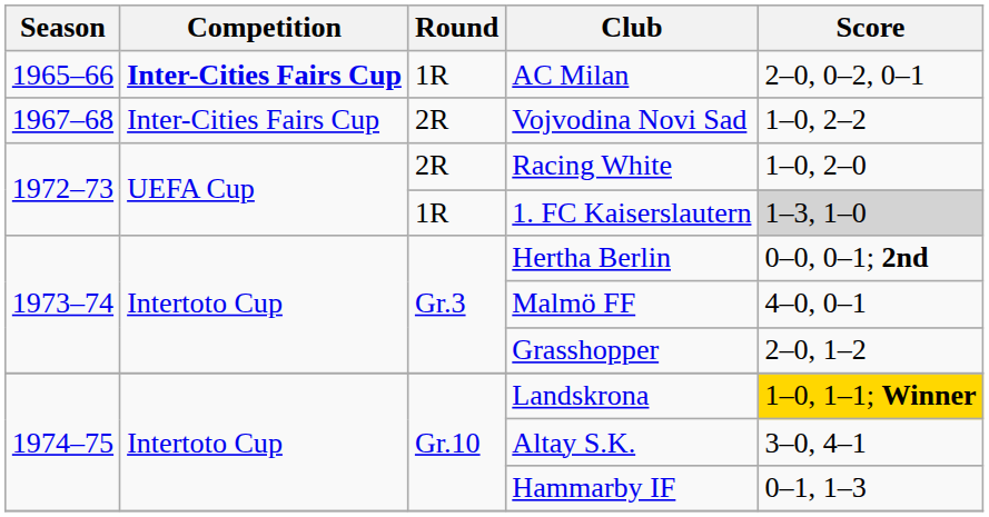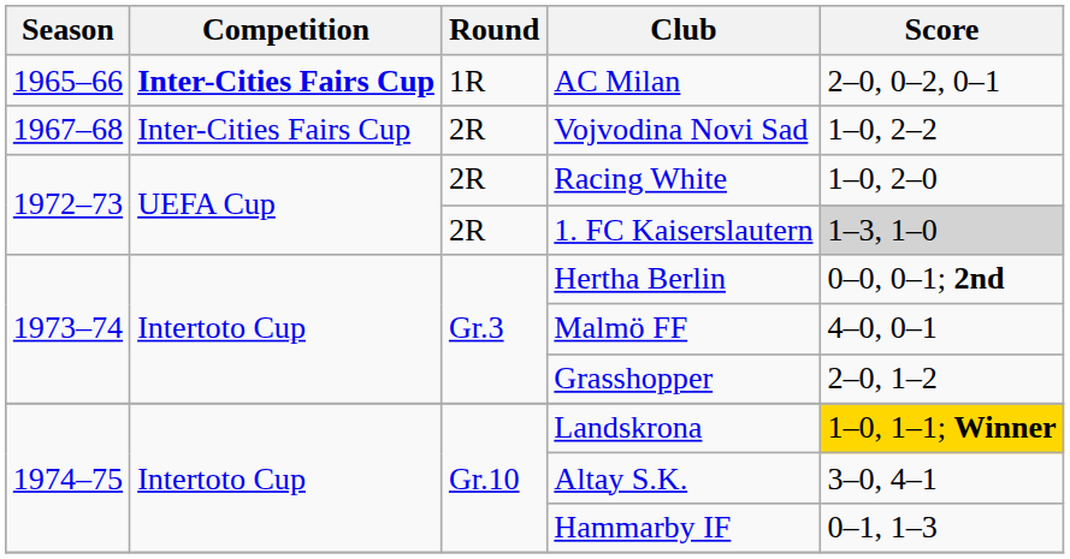1. FC Kaiserslautern | Round: 1R -> 2R
